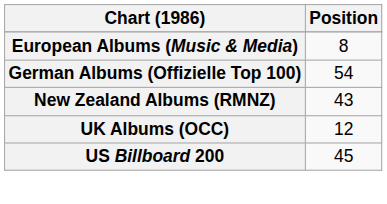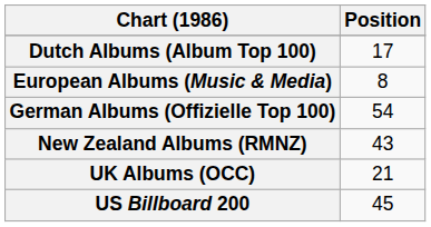+ row: Dutch Albums (Album Top 100) | 17
UK Albums (OCC) | Position: 12 -> 21
